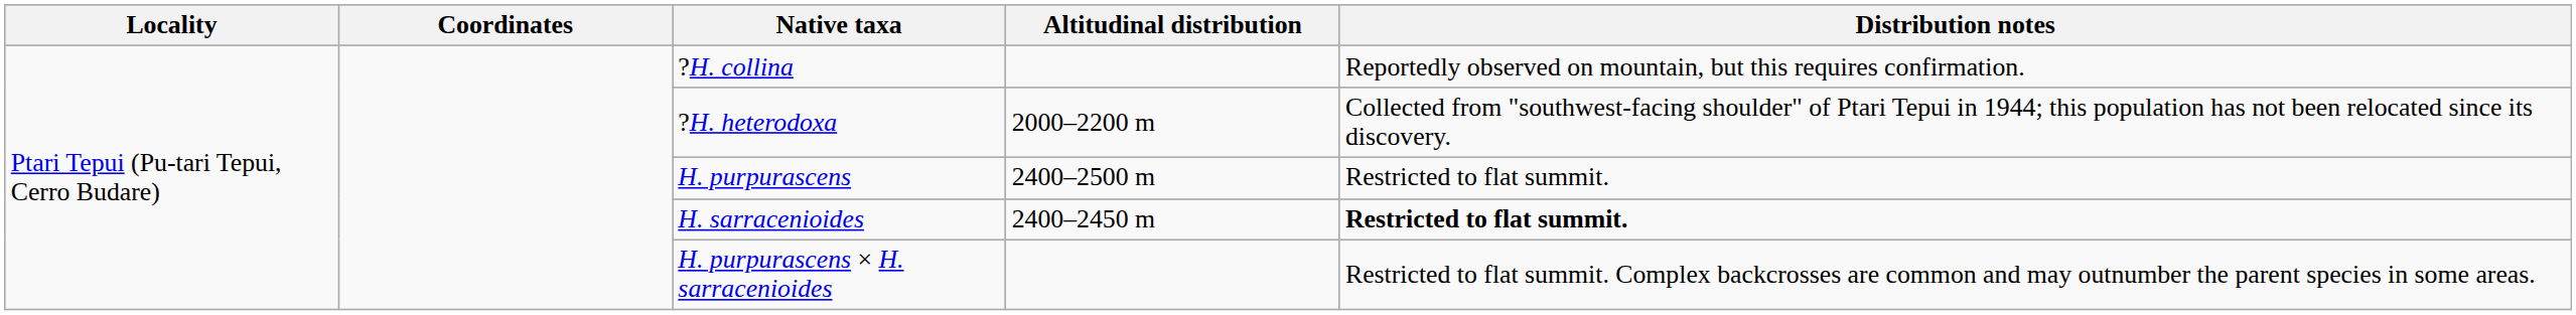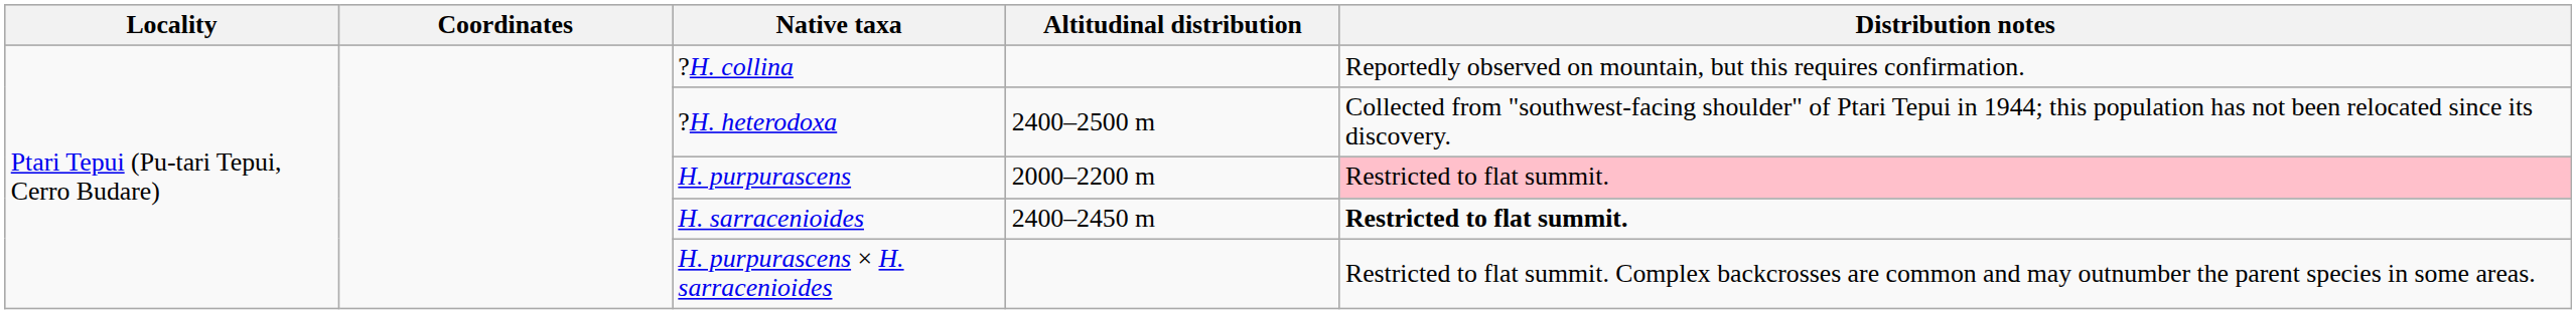?H. heterodoxa | Altitudinal distribution: 2000–2200 m -> 2400–2500 m
H. purpurascens | Altitudinal distribution: 2400–2500 m -> 2000–2200 m
H. purpurascens | Distribution notes: no background -> pink background
